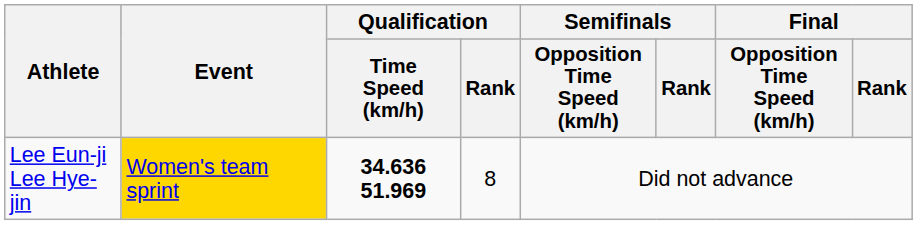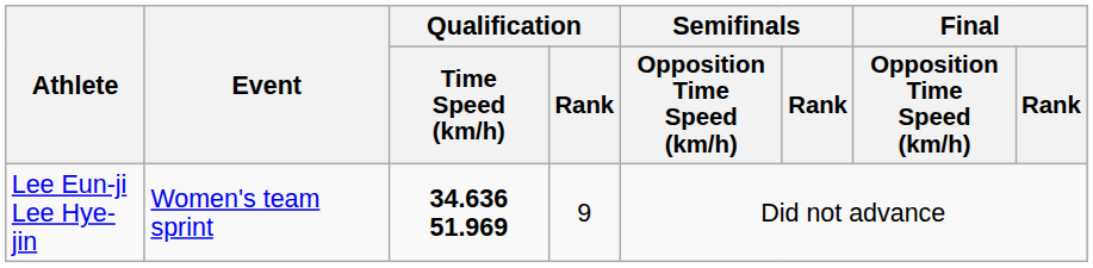Lee Eun-ji Lee Hye-jin | Event: gold background -> no background
Lee Eun-ji Lee Hye-jin | Qualification / Rank: 8 -> 9
